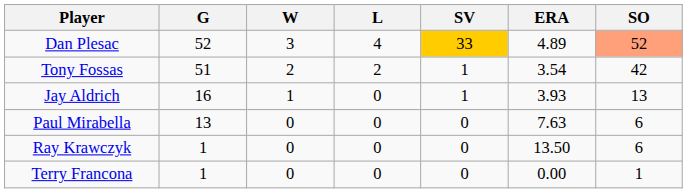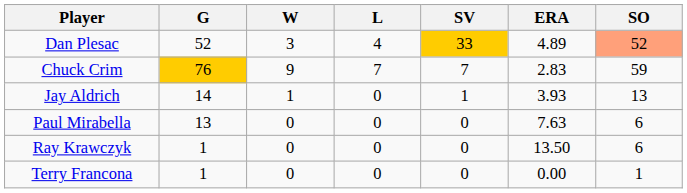+ row: Chuck Crim | 76 | 9 | 7 | 7 | 2.83 | 59
- row: Tony Fossas | 51 | 2 | 2 | 1 | 3.54 | 42
Jay Aldrich | G: 16 -> 14
